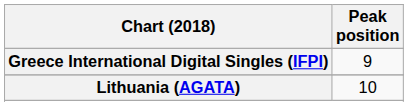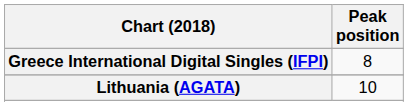Greece International Digital Singles (IFPI) | Peak position: 9 -> 8
